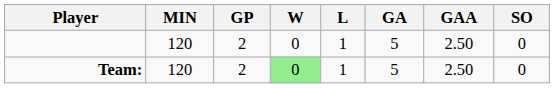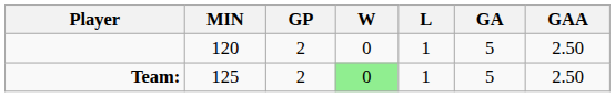- column: SO | 0 | 0
Team: | MIN: 120 -> 125
